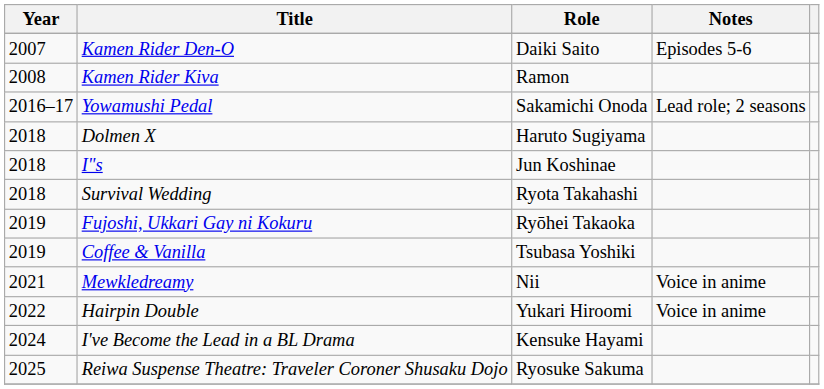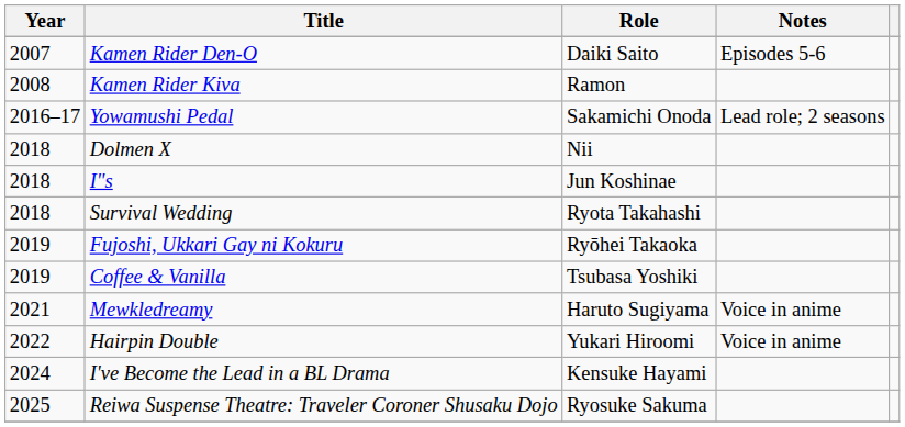Dolmen X | Role: Haruto Sugiyama -> Nii
Mewkledreamy | Role: Nii -> Haruto Sugiyama
